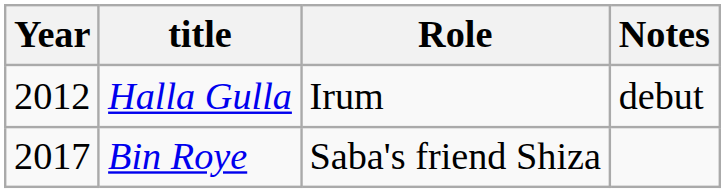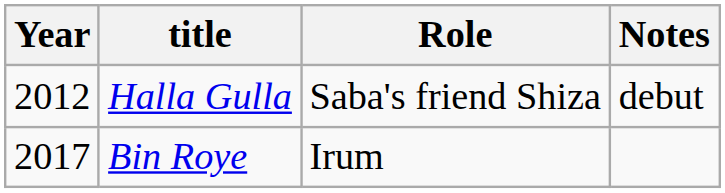Halla Gulla | Role: Irum -> Saba's friend Shiza
Bin Roye | Role: Saba's friend Shiza -> Irum
